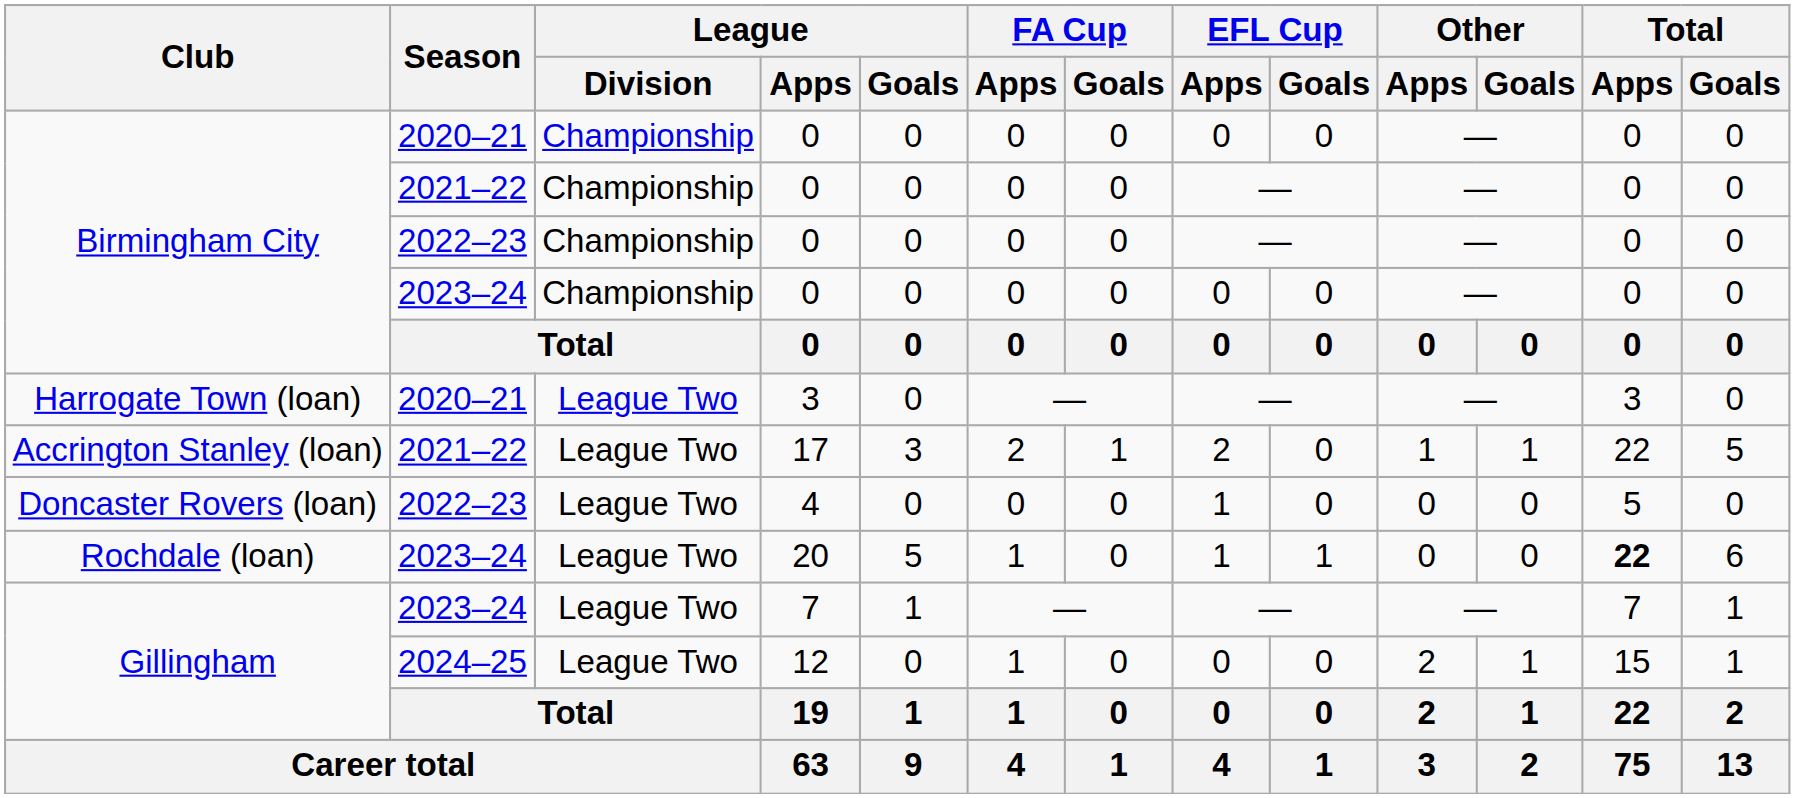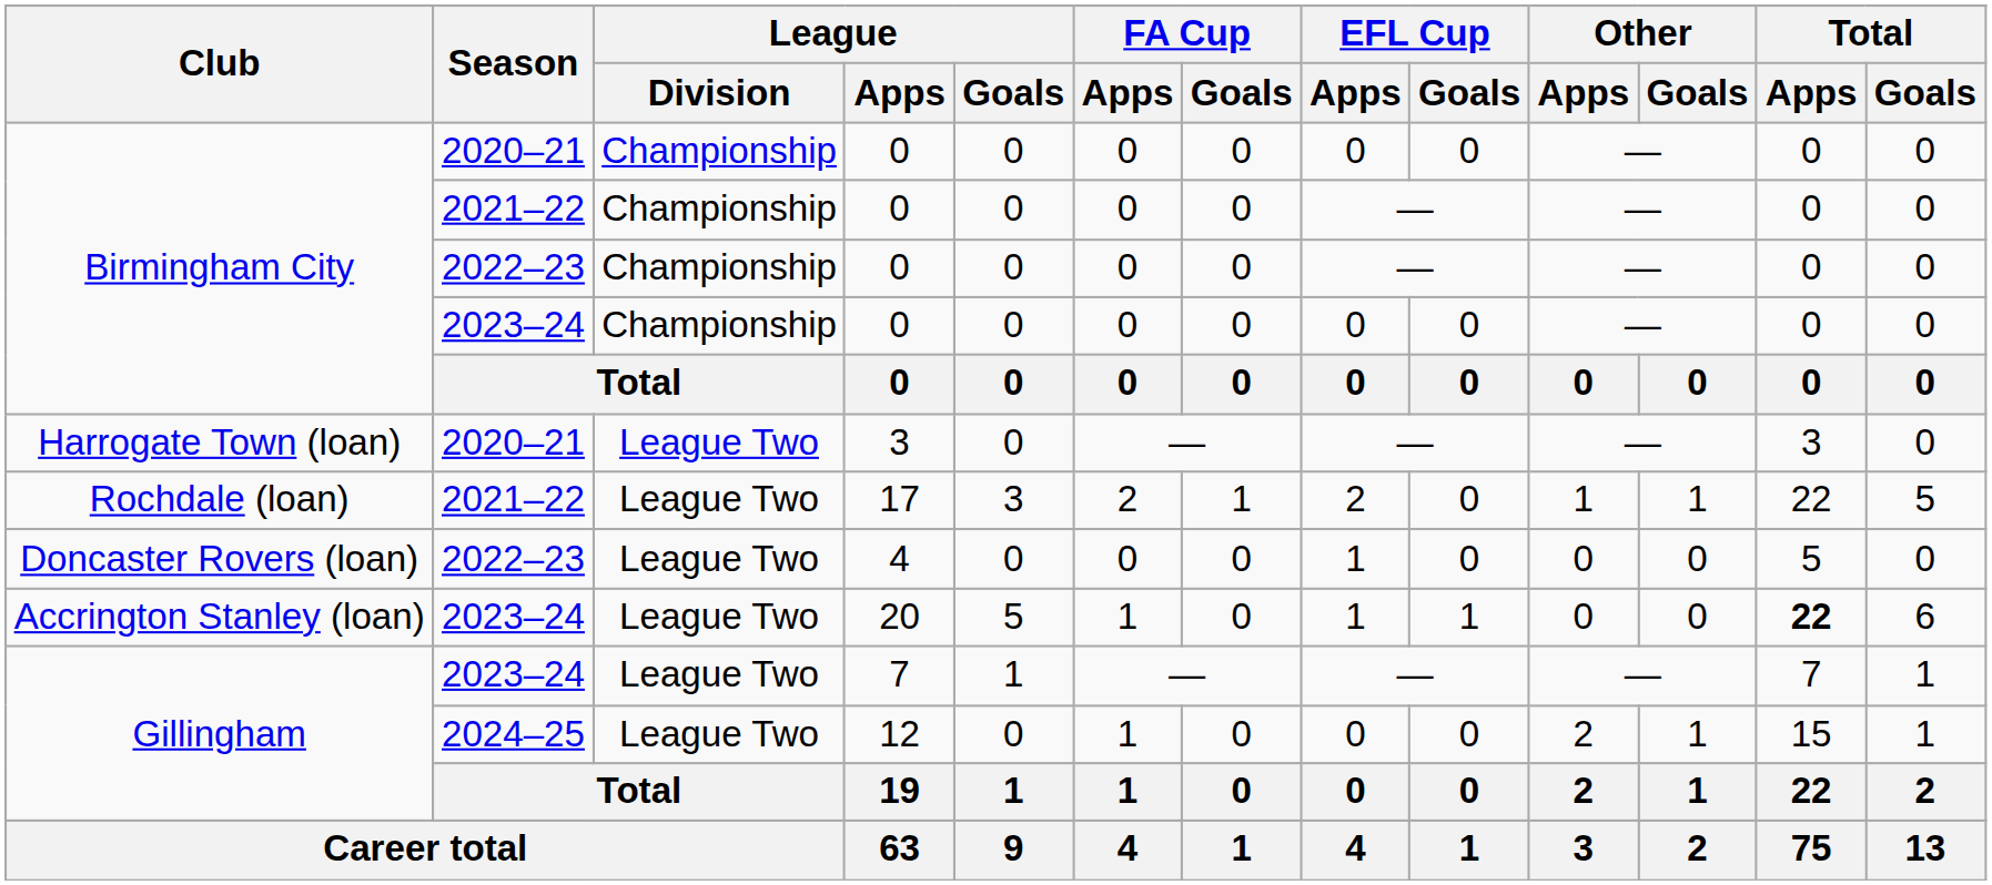17 | Club: Accrington Stanley (loan) -> Rochdale (loan)
20 | Club: Rochdale (loan) -> Accrington Stanley (loan)
